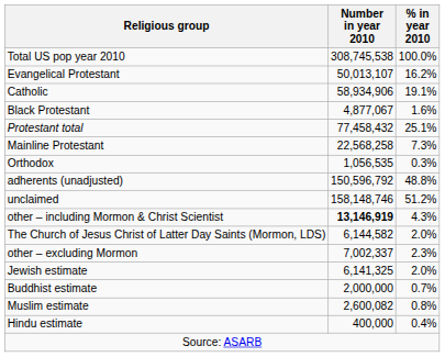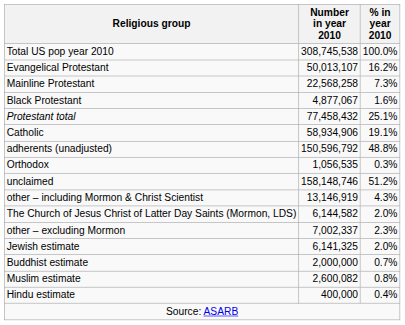rows swapped: Mainline Protestant <-> Catholic
rows swapped: Orthodox <-> adherents (unadjusted)
other – including Mormon & Christ Scientist | Number in year 2010: bold -> normal
